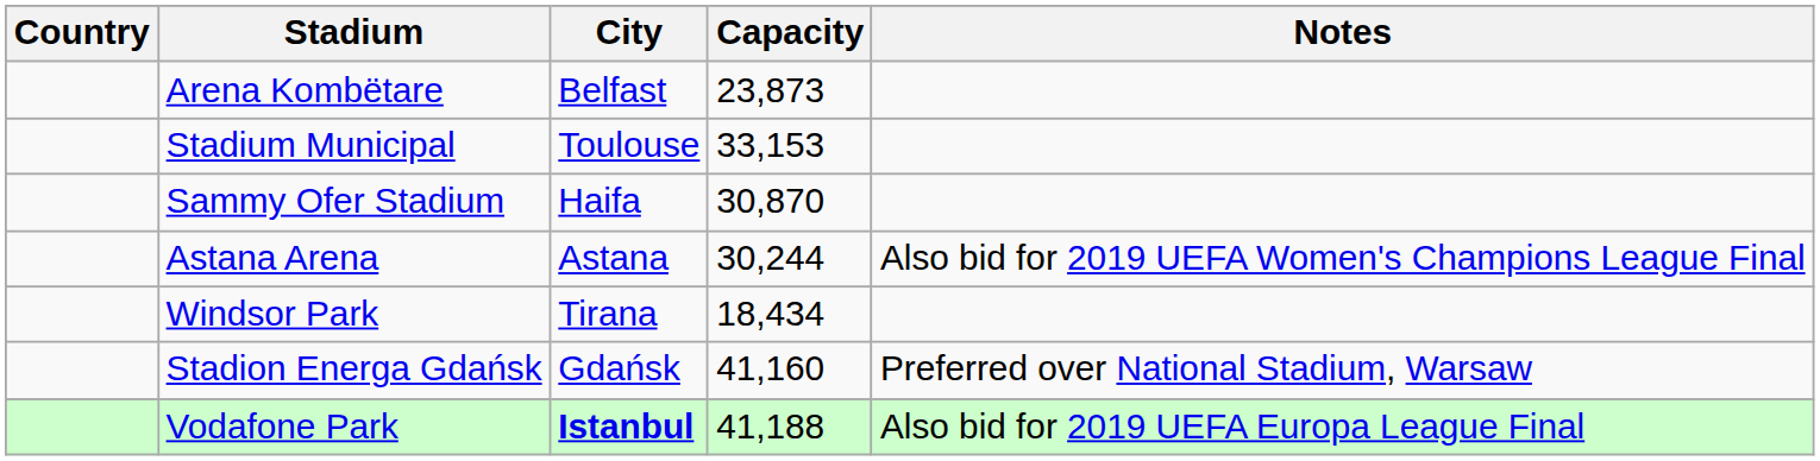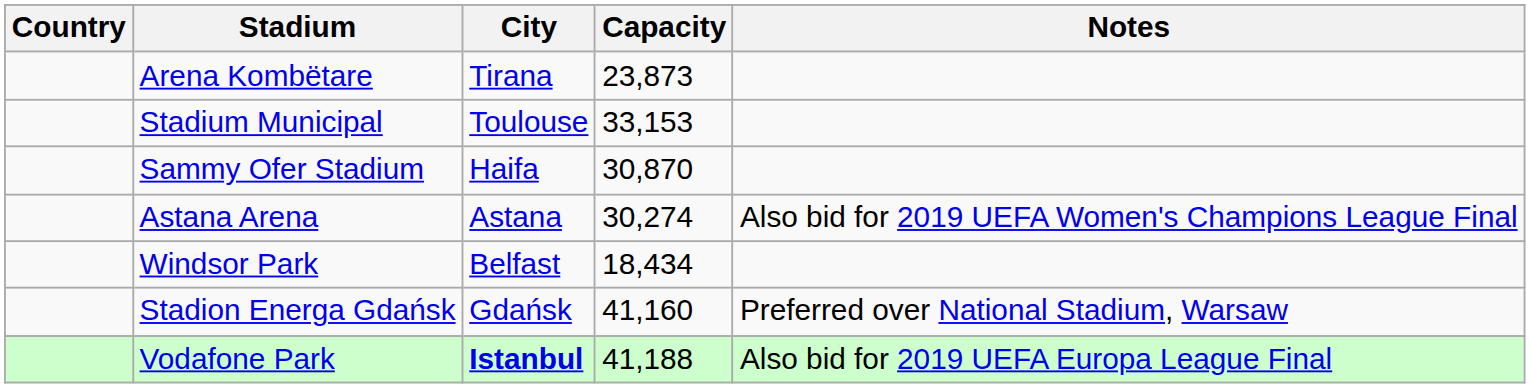Arena Kombëtare | City: Belfast -> Tirana
Astana Arena | Capacity: 30,244 -> 30,274
Windsor Park | City: Tirana -> Belfast
